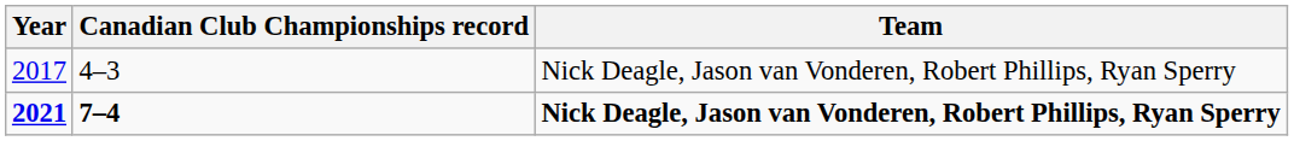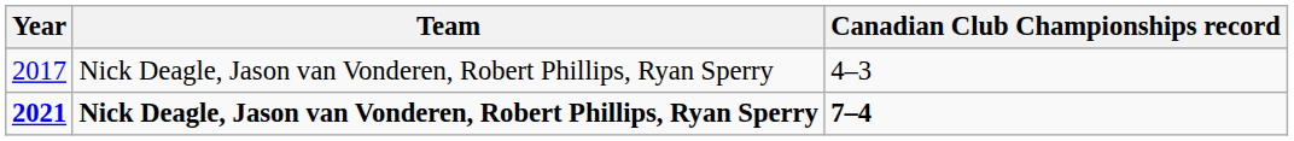columns swapped: Team <-> Canadian Club Championships record
